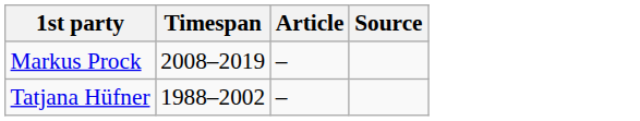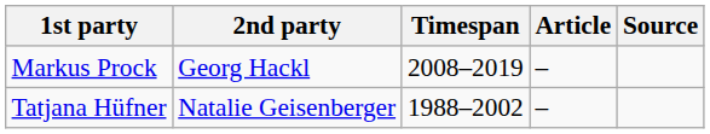+ column: 2nd party | Georg Hackl | Natalie Geisenberger
